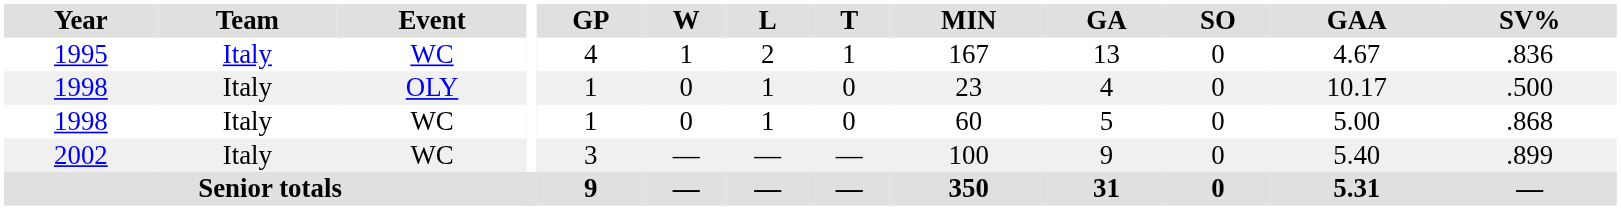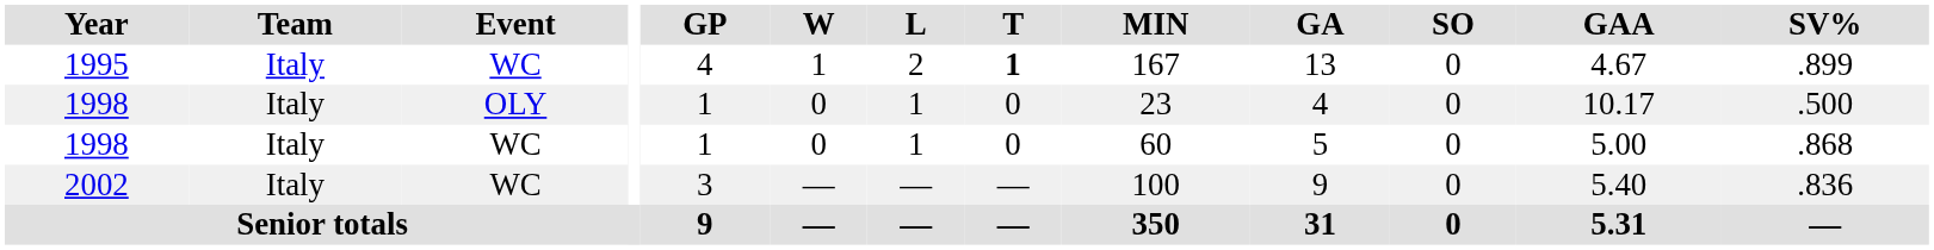1995 | T: normal -> bold
1995 | SV%: .836 -> .899
2002 | SV%: .899 -> .836
